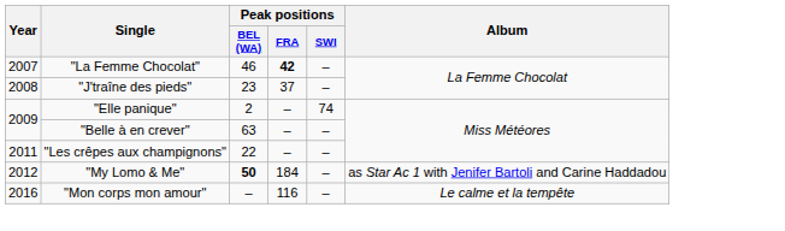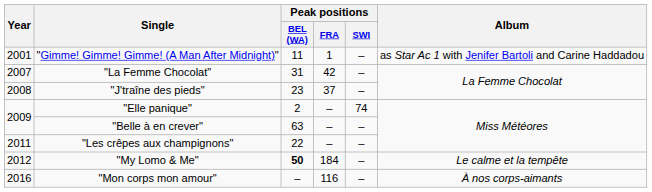+ row: 2001 | "Gimme! Gimme! Gimme! (A Man After Midnight)" | 11 | 1 | – | as Star Ac 1 with Jenifer Bartoli and Carine Haddadou
"La Femme Chocolat" | Peak positions / BEL (WA): 46 -> 31
"La Femme Chocolat" | Peak positions / FRA: bold -> normal
"My Lomo & Me" | Album: as Star Ac 1 with Jenifer Bartoli and Carine Haddadou -> Le calme et la tempête
"Mon corps mon amour" | Album: Le calme et la tempête -> À nos corps-aimants
